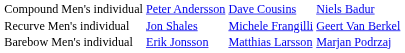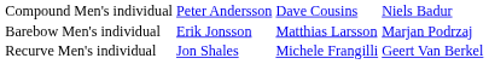rows swapped: Recurve Men's individual <-> Barebow Men's individual
